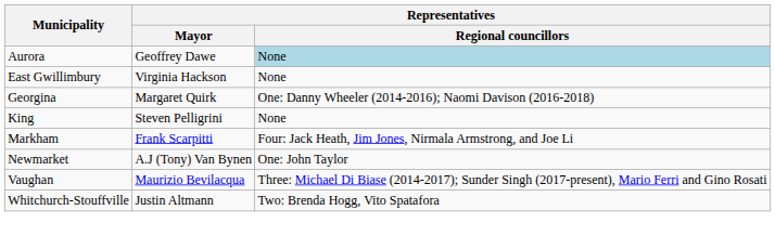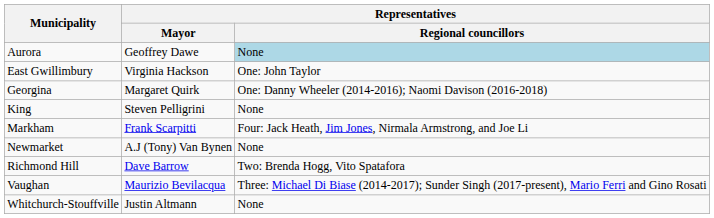East Gwillimbury | Representatives / Regional councillors: None -> One: John Taylor
Newmarket | Representatives / Regional councillors: One: John Taylor -> None
+ row: Richmond Hill | Dave Barrow | Two: Brenda Hogg, Vito Spatafora
Whitchurch-Stouffville | Representatives / Regional councillors: Two: Brenda Hogg, Vito Spatafora -> None
